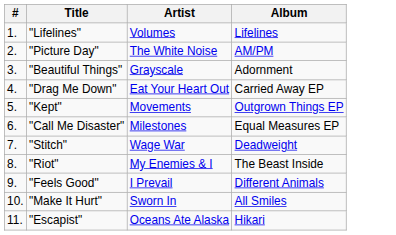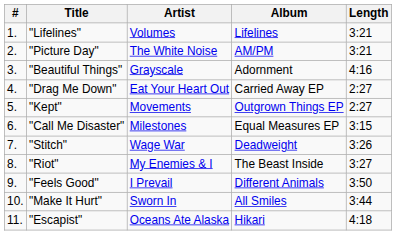+ column: Length | 3:21 | 3:21 | 4:16 | 2:27 | 2:27 | 3:15 | 3:26 | 3:27 | 3:50 | 3:44 | 4:18
